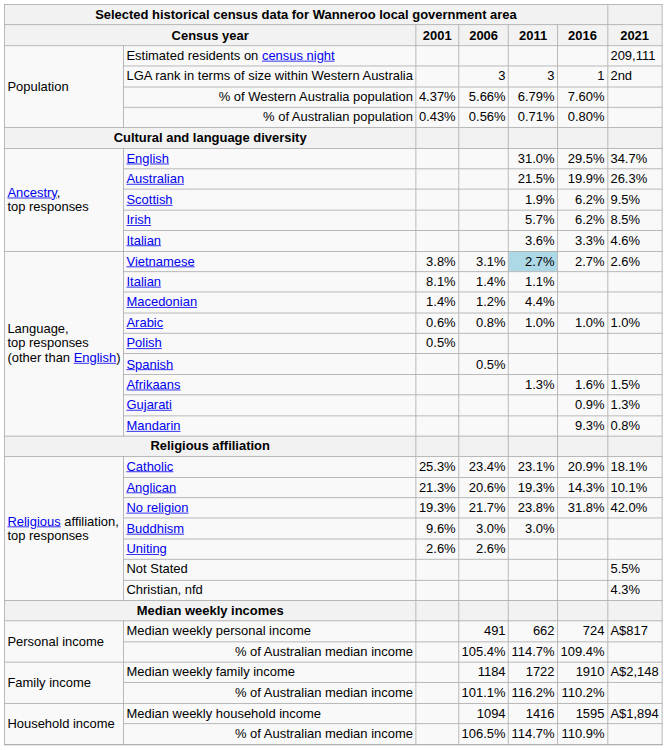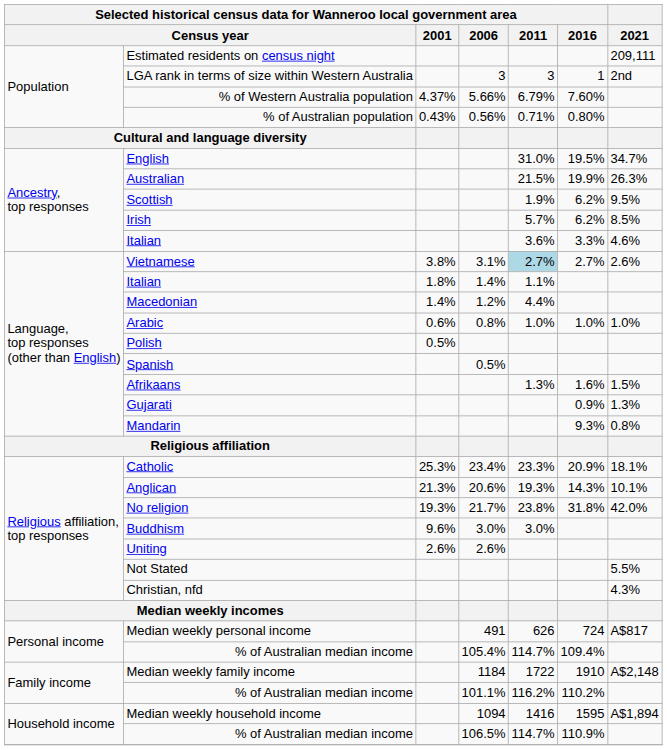English | column 6: 29.5% -> 19.5%
Italian / 1.4% | column 3: 8.1% -> 1.8%
Catholic | column 5: 23.1% -> 23.3%
Median weekly personal income | column 5: 662 -> 626
